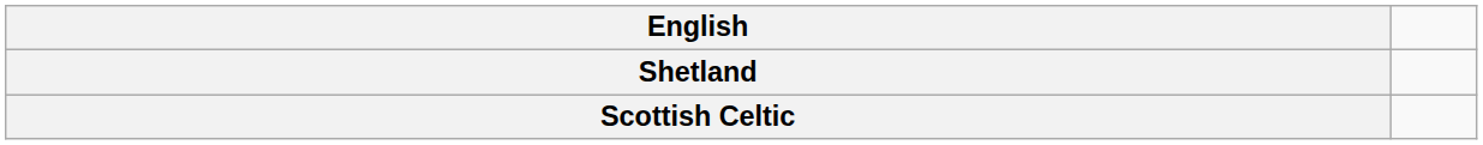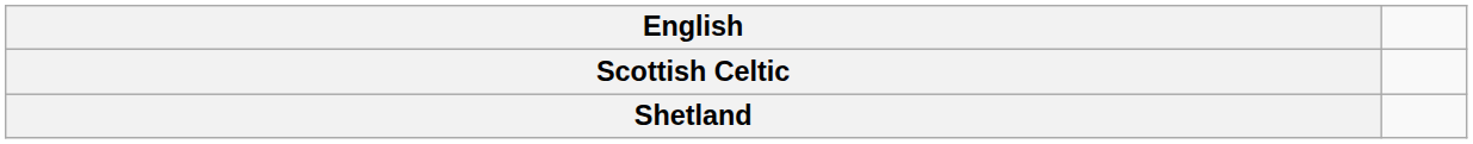rows swapped: Scottish Celtic <-> Shetland
